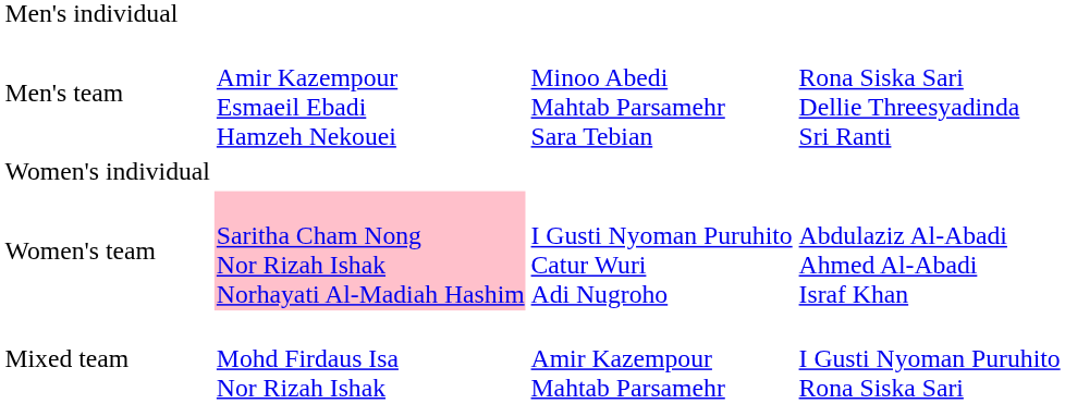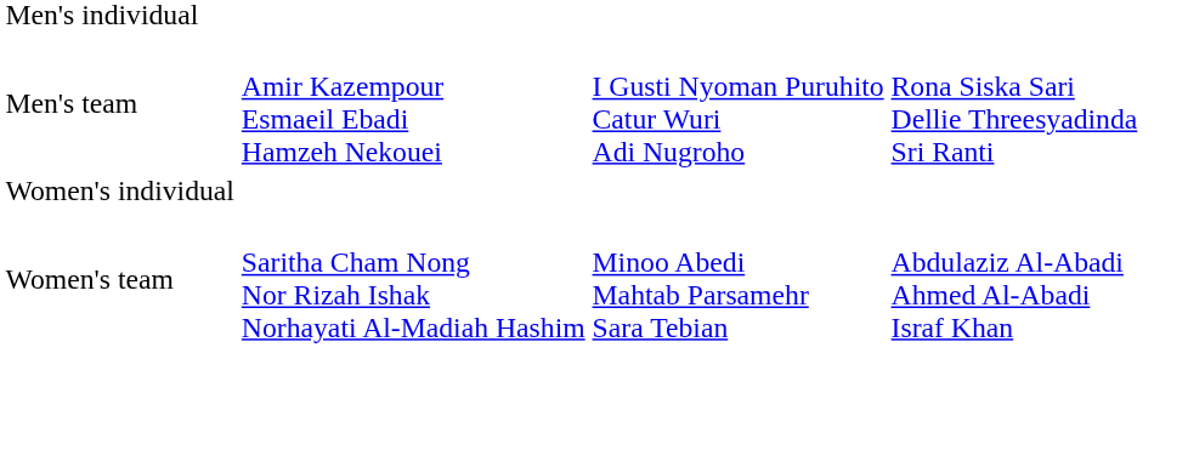Men's team | column 3: Minoo Abedi Mahtab Parsamehr Sara Tebian -> I Gusti Nyoman Puruhito Catur Wuri Adi Nugroho
Women's team | column 2: pink background -> no background
Women's team | column 3: I Gusti Nyoman Puruhito Catur Wuri Adi Nugroho -> Minoo Abedi Mahtab Parsamehr Sara Tebian
- row: Mixed team | Mohd Firdaus Isa Nor Rizah Ishak | Amir Kazempour Mahtab Parsamehr | I Gusti Nyoman Puruhito Rona Siska Sari
